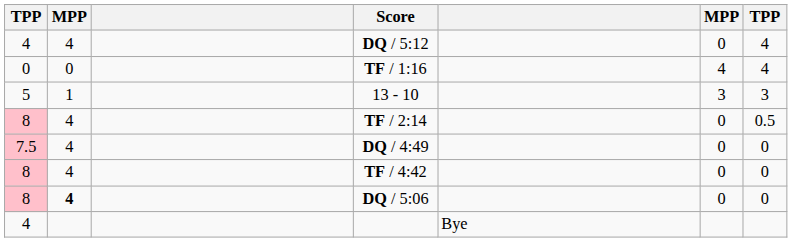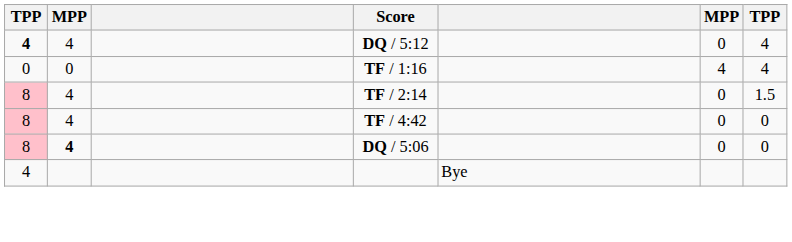DQ / 5:12 | column 1: normal -> bold
- row: 5 | 1 | 13 - 10 | 3 | 3
TF / 2:14 | column 7: 0.5 -> 1.5
- row: 7.5 | 4 | DQ / 4:49 | 0 | 0
